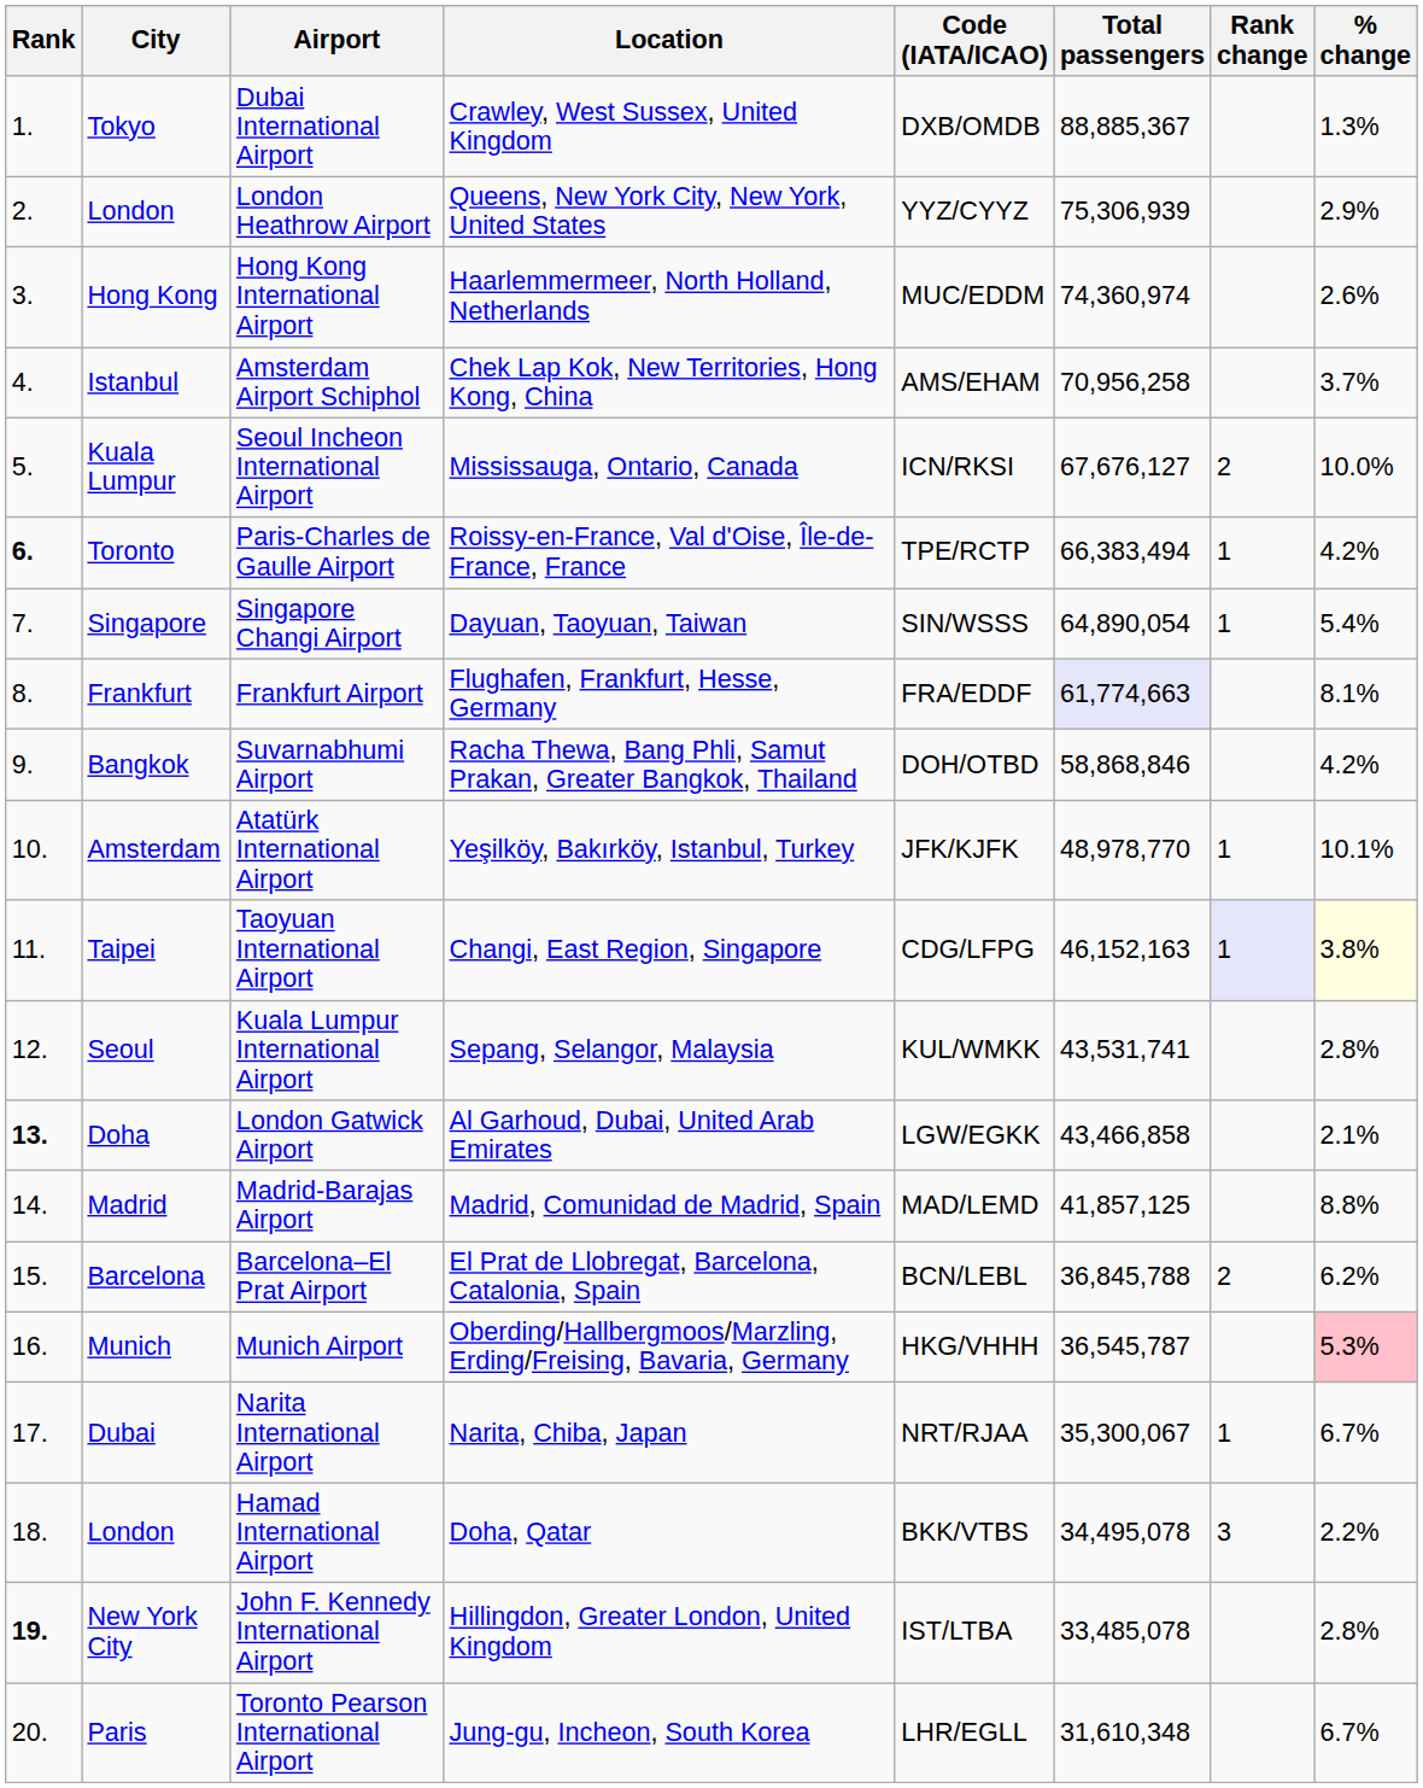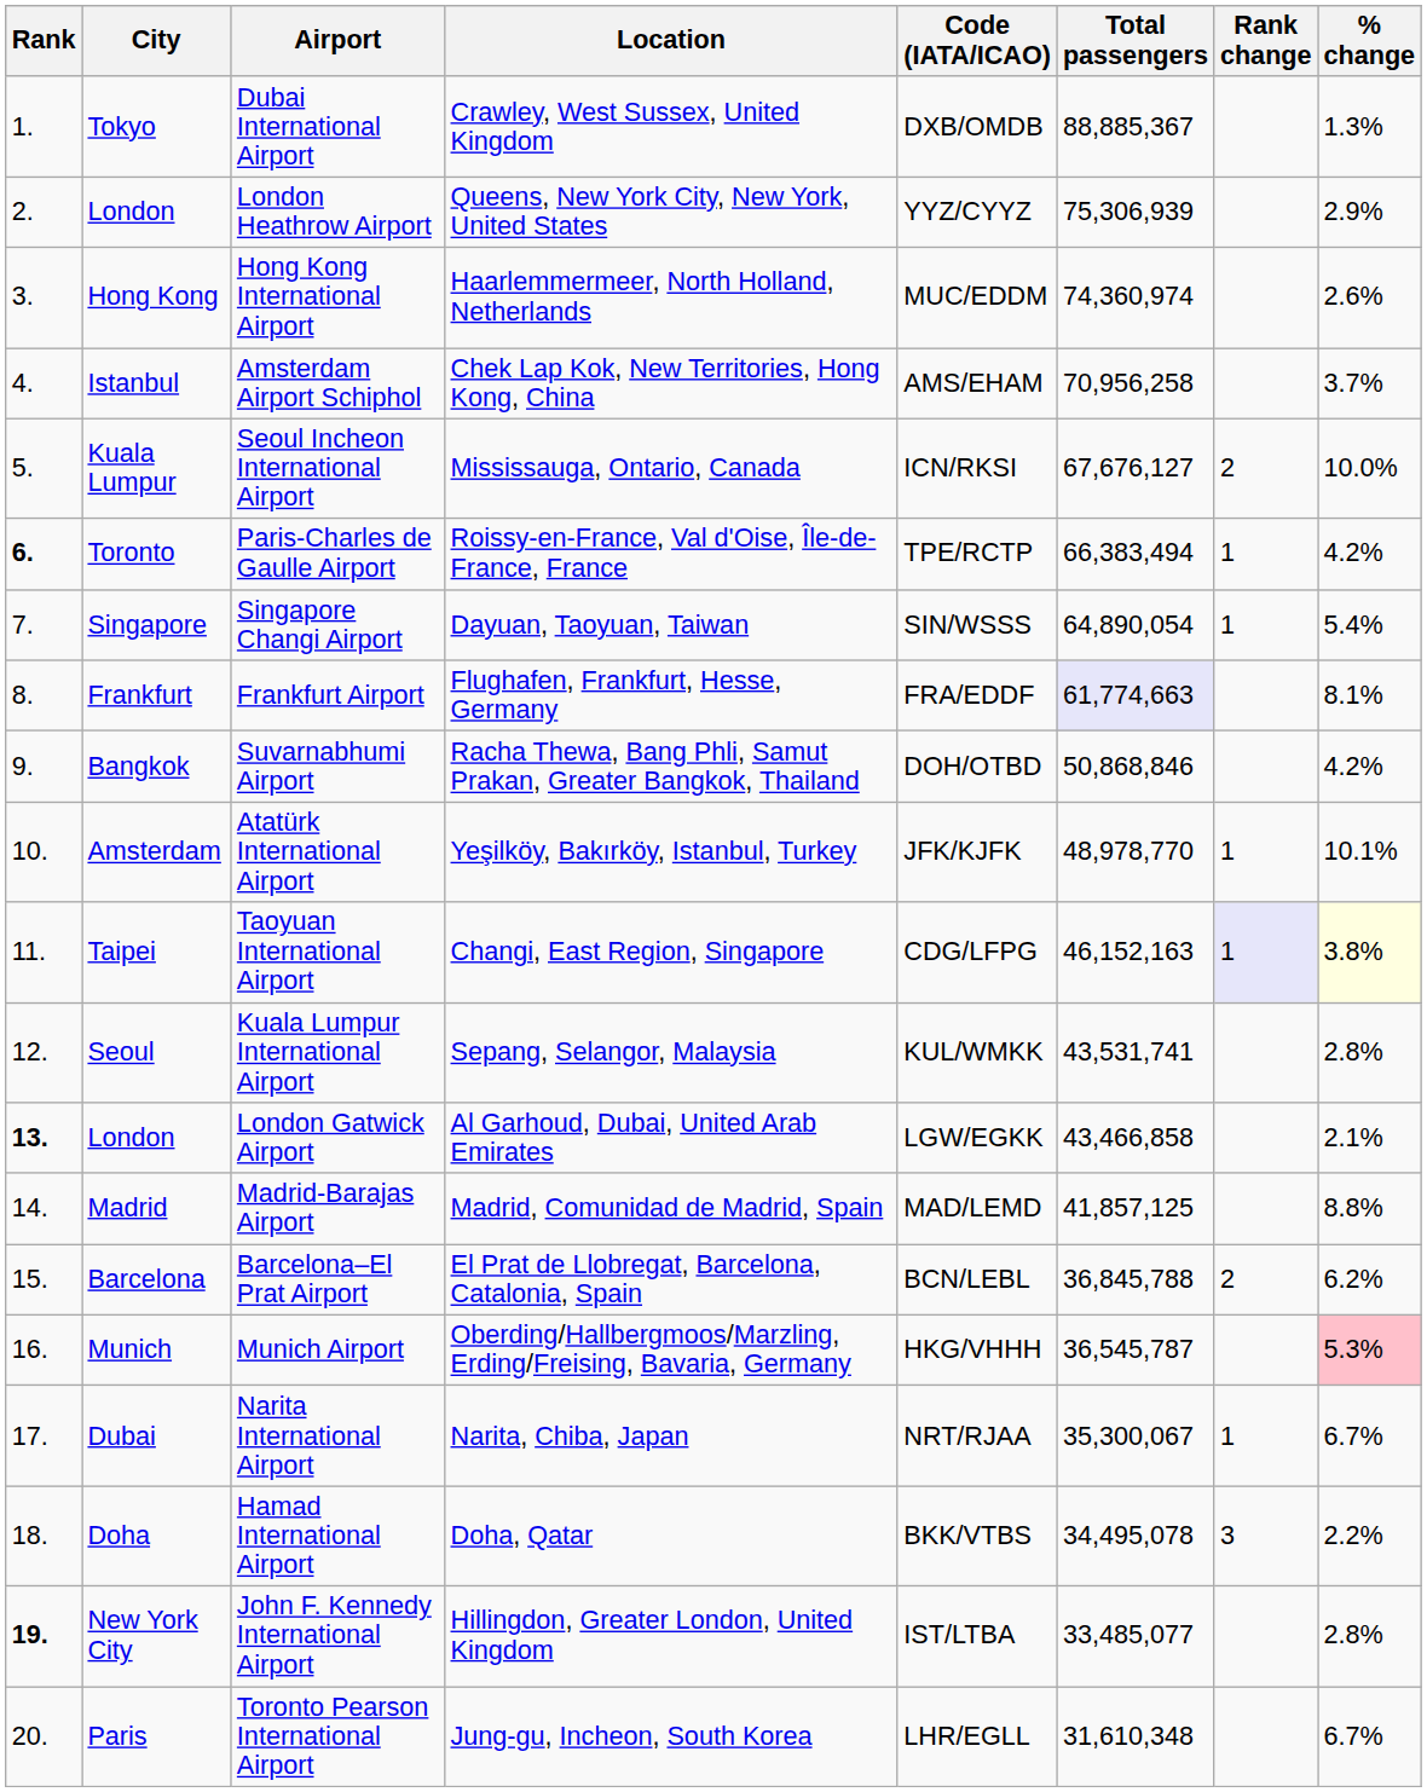Suvarnabhumi Airport | Total passengers: 58,868,846 -> 50,868,846
London Gatwick Airport | City: Doha -> London
Hamad International Airport | City: London -> Doha
John F. Kennedy International Airport | Total passengers: 33,485,078 -> 33,485,077
